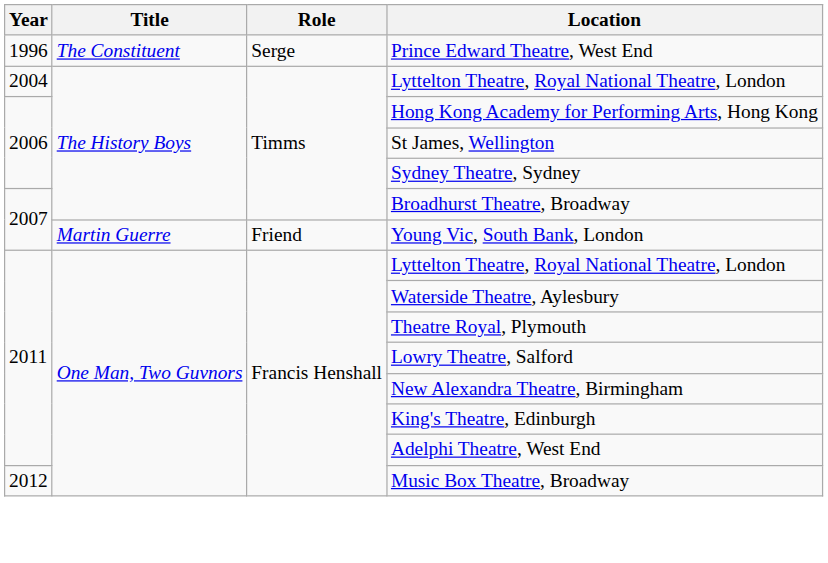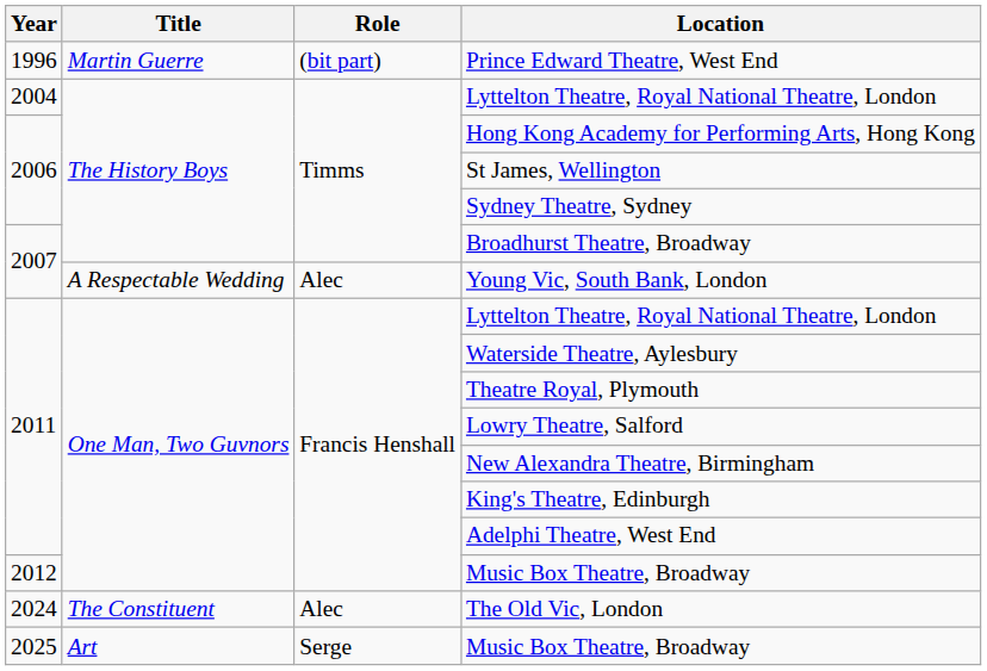Prince Edward Theatre, West End | Title: The Constituent -> Martin Guerre
Prince Edward Theatre, West End | Role: Serge -> (bit part)
Young Vic, South Bank, London | Title: Martin Guerre -> A Respectable Wedding
Young Vic, South Bank, London | Role: Friend -> Alec
+ row: 2024 | The Constituent | Alec | The Old Vic, London
+ row: 2025 | Art | Serge | Music Box Theatre, Broadway
